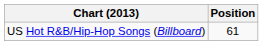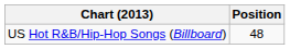US Hot R&B/Hip-Hop Songs (Billboard) | Position: 61 -> 48
